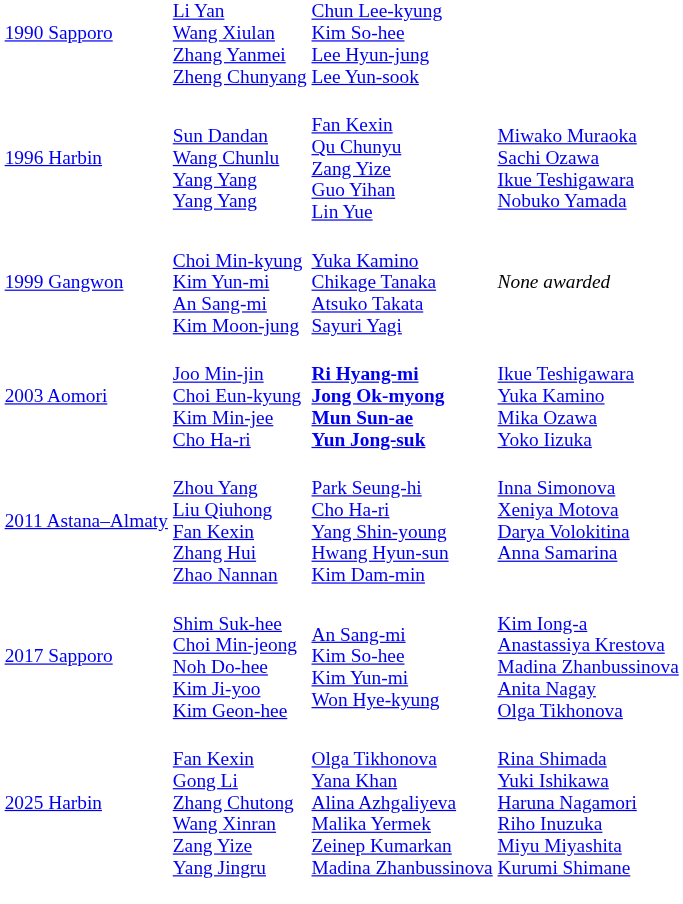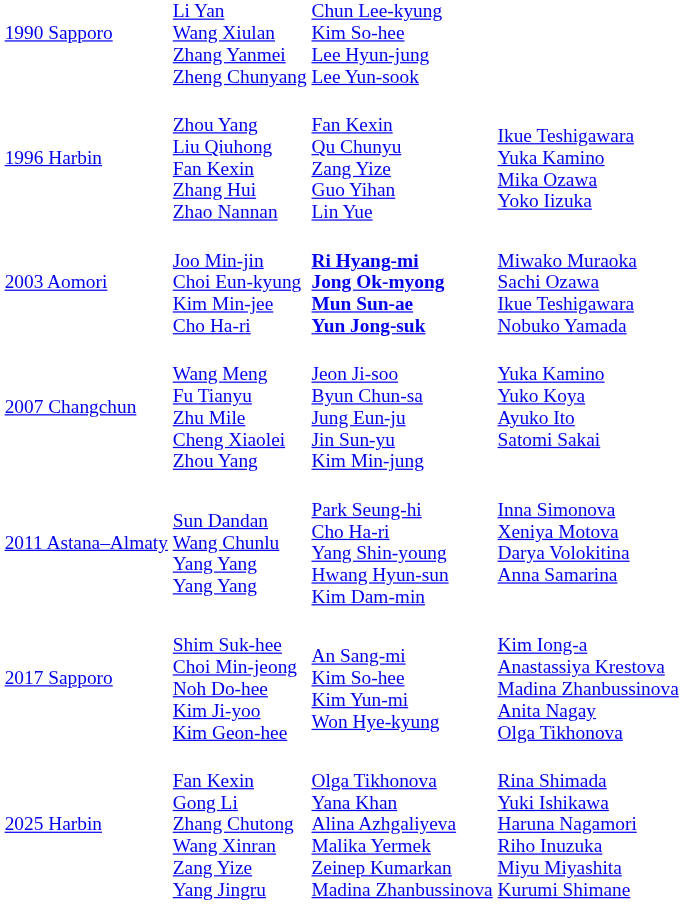1996 Harbin | column 2: Sun Dandan Wang Chunlu Yang Yang Yang Yang -> Zhou Yang Liu Qiuhong Fan Kexin Zhang Hui Zhao Nannan
1996 Harbin | column 4: Miwako Muraoka Sachi Ozawa Ikue Teshigawara Nobuko Yamada -> Ikue Teshigawara Yuka Kamino Mika Ozawa Yoko Iizuka
- row: 1999 Gangwon | Choi Min-kyung Kim Yun-mi An Sang-mi Kim Moon-jung | Yuka Kamino Chikage Tanaka Atsuko Takata Sayuri Yagi | None awarded
2003 Aomori | column 4: Ikue Teshigawara Yuka Kamino Mika Ozawa Yoko Iizuka -> Miwako Muraoka Sachi Ozawa Ikue Teshigawara Nobuko Yamada
+ row: 2007 Changchun | Wang Meng Fu Tianyu Zhu Mile Cheng Xiaolei Zhou Yang | Jeon Ji-soo Byun Chun-sa Jung Eun-ju Jin Sun-yu Kim Min-jung | Yuka Kamino Yuko Koya Ayuko Ito Satomi Sakai
2011 Astana–Almaty | column 2: Zhou Yang Liu Qiuhong Fan Kexin Zhang Hui Zhao Nannan -> Sun Dandan Wang Chunlu Yang Yang Yang Yang
